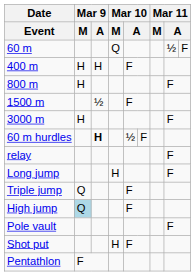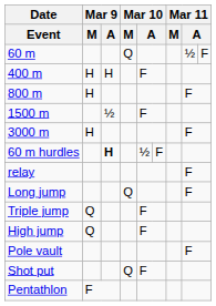Long jump | Mar 10 / M: H -> Q
High jump | Mar 9 / M: lightblue background -> no background
Shot put | Mar 10 / M: H -> Q
